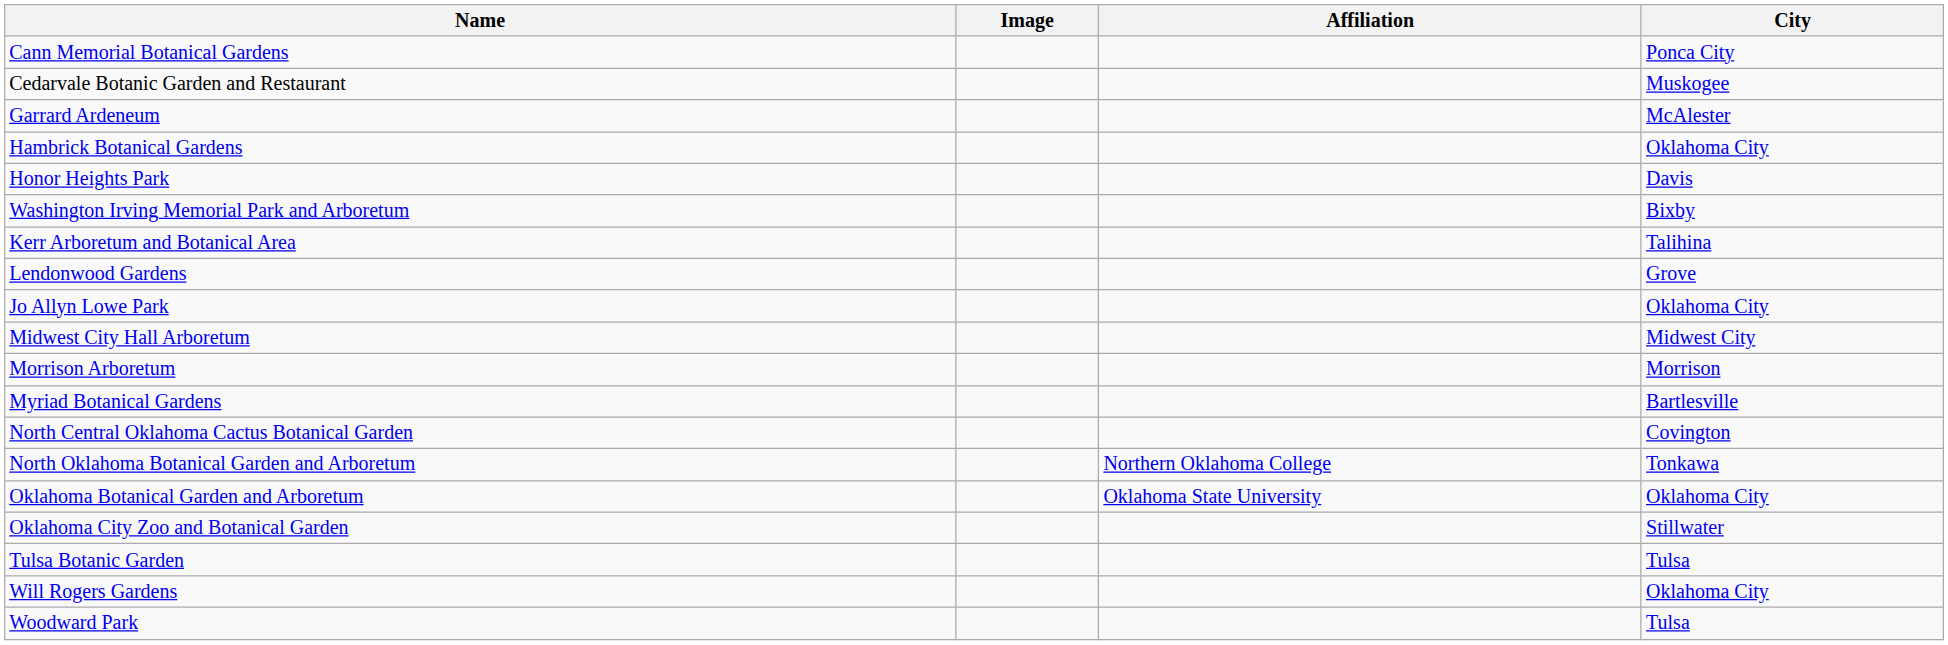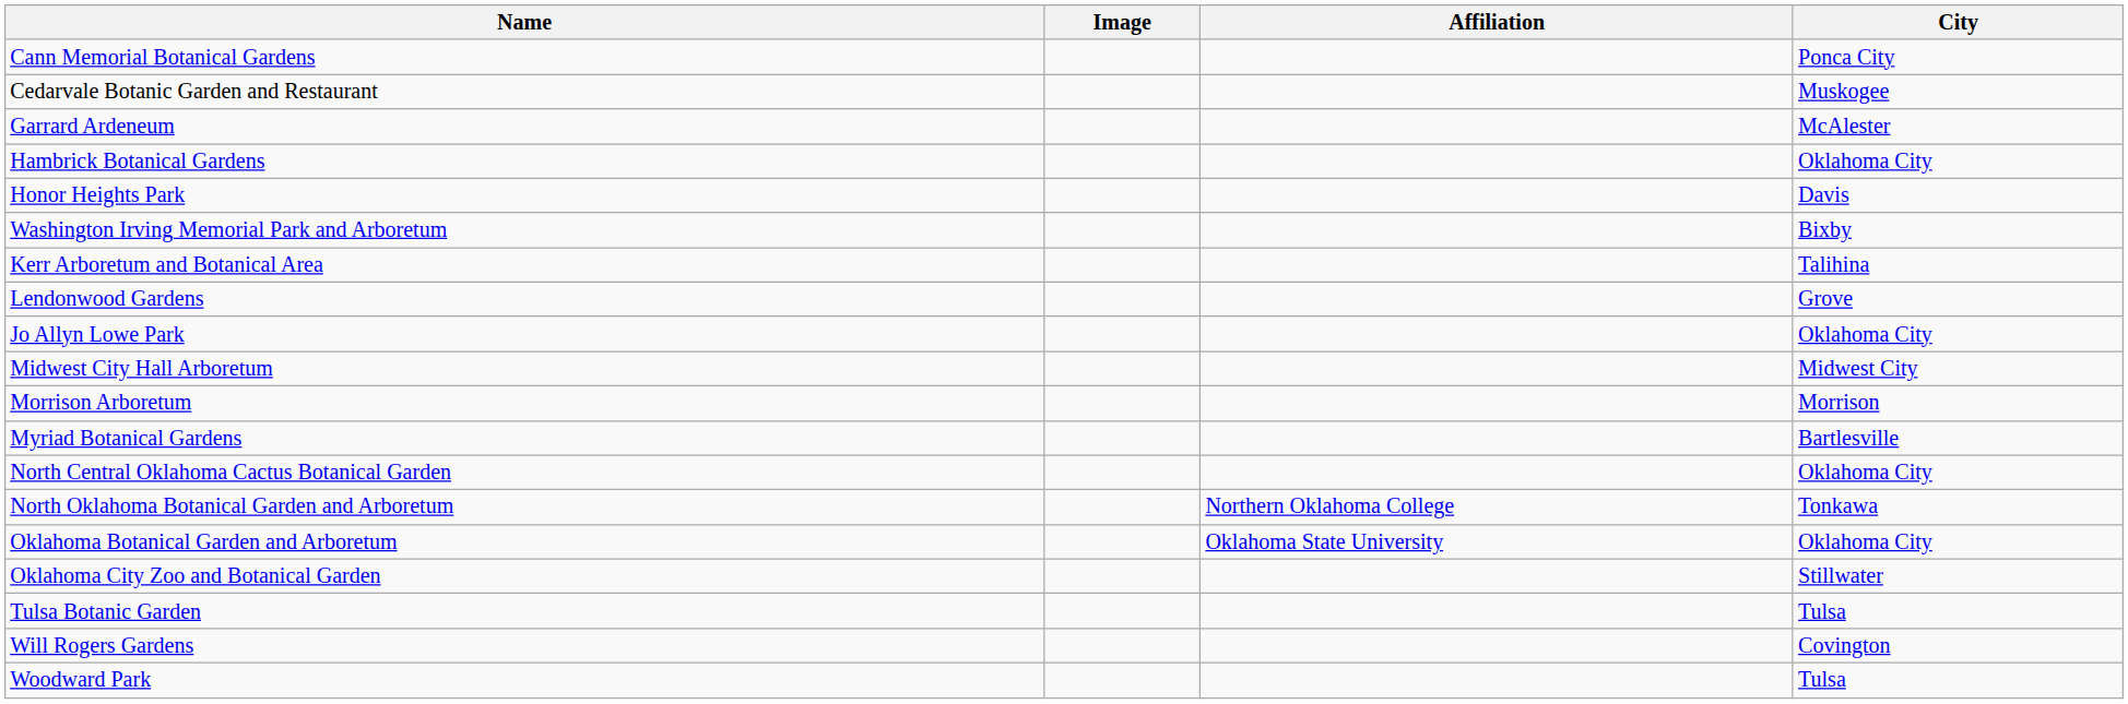North Central Oklahoma Cactus Botanical Garden | City: Covington -> Oklahoma City
Will Rogers Gardens | City: Oklahoma City -> Covington
